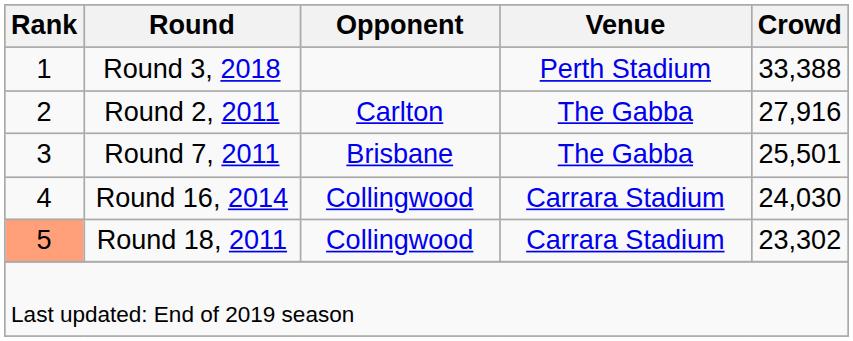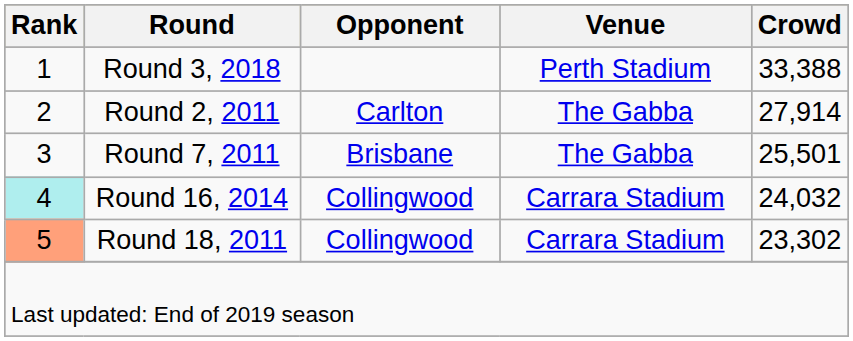Round 2, 2011 | Crowd: 27,916 -> 27,914
Round 16, 2014 | Rank: no background -> paleturquoise background
Round 16, 2014 | Crowd: 24,030 -> 24,032
